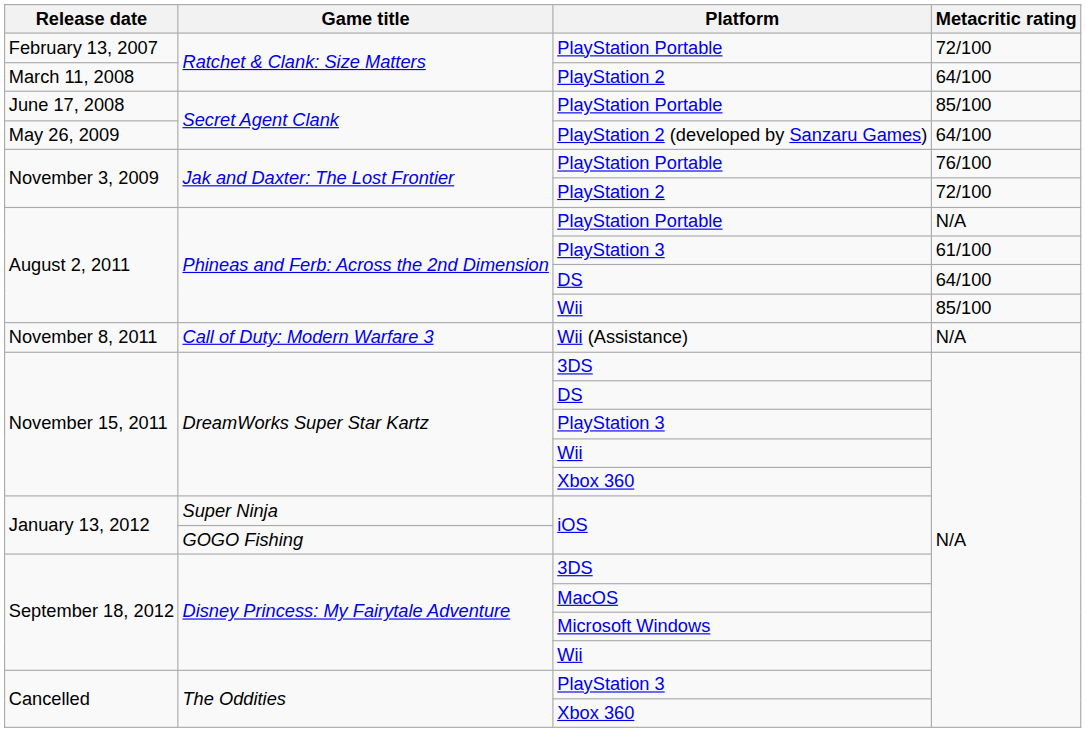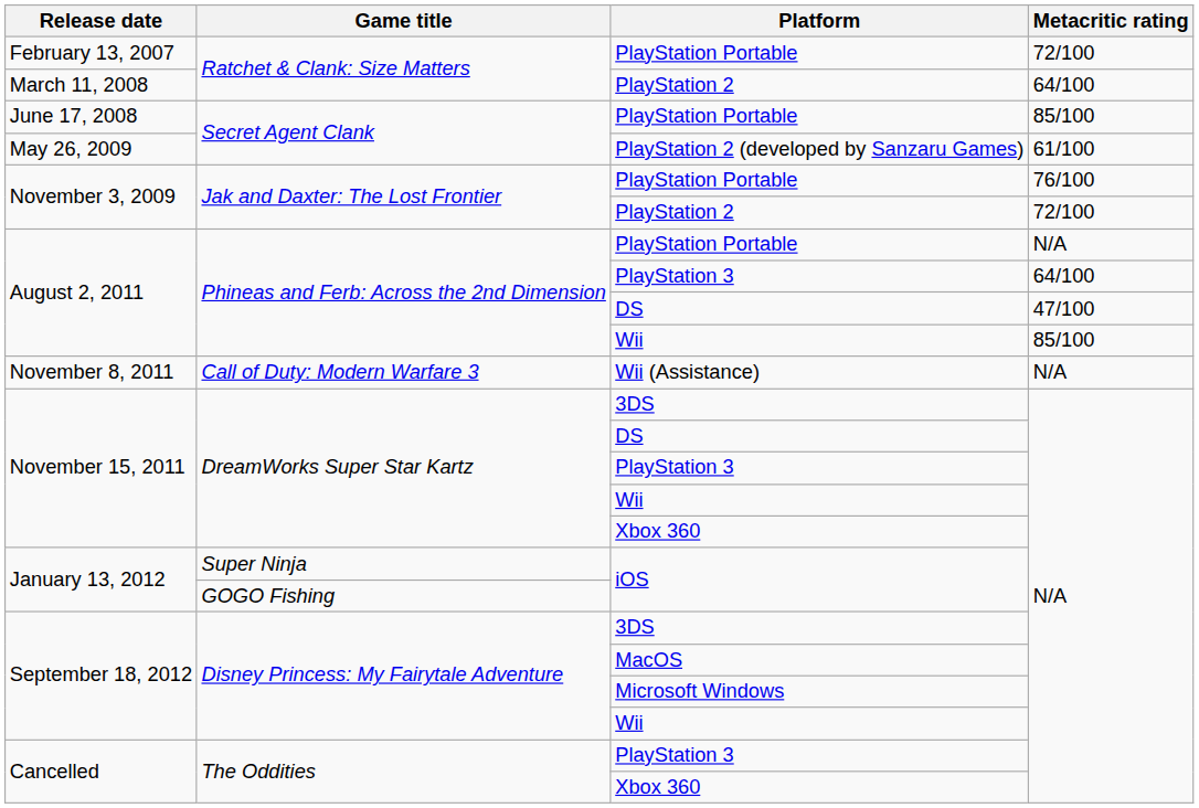PlayStation 2 (developed by Sanzaru Games) | Metacritic rating: 64/100 -> 61/100
Phineas and Ferb: Across the 2nd Dimension / PlayStation 3 | Metacritic rating: 61/100 -> 64/100
Phineas and Ferb: Across the 2nd Dimension / DS | Metacritic rating: 64/100 -> 47/100
